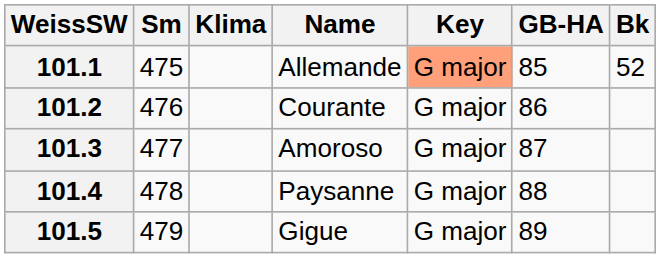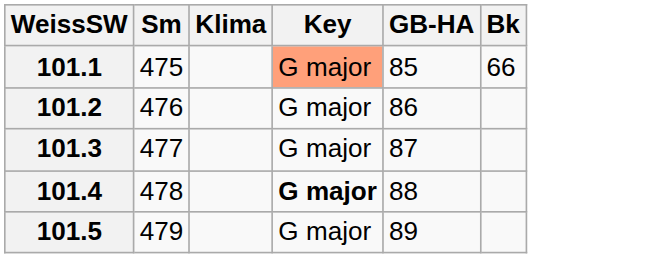- column: Name | Allemande | Courante | Amoroso | Paysanne | Gigue
101.1 | Bk: 52 -> 66
101.4 | Key: normal -> bold
